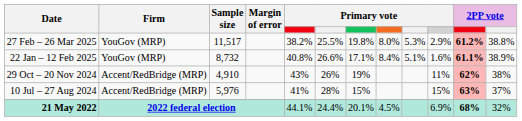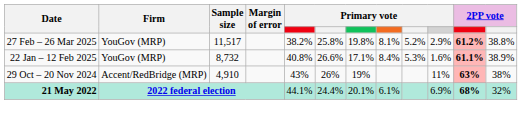27 Feb – 26 Mar 2025 | column 6: 25.5% -> 25.8%
27 Feb – 26 Mar 2025 | column 8: 8.0% -> 8.1%
27 Feb – 26 Mar 2025 | column 9: 5.3% -> 5.2%
22 Jan – 12 Feb 2025 | column 9: 5.1% -> 5.3%
29 Oct – 20 Nov 2024 | column 11: 62% -> 63%
- row: 10 Jul – 27 Aug 2024 | Accent/RedBridge (MRP) | 5,976 | 41% | 28% | 15% | 15% | 63% | 37%
21 May 2022 | column 8: 4.5% -> 6.1%
